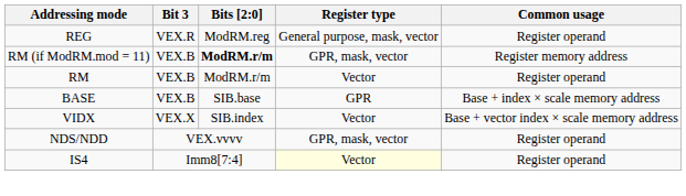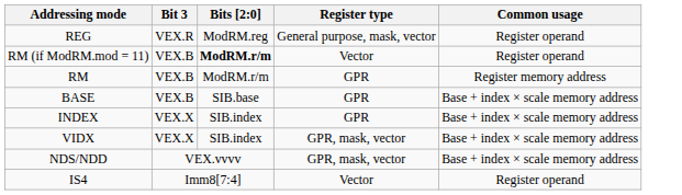RM (if ModRM.mod = 11) | Register type: GPR, mask, vector -> Vector
RM (if ModRM.mod = 11) | Common usage: Register memory address -> Register operand
RM | Register type: Vector -> GPR
RM | Common usage: Register operand -> Register memory address
+ row: INDEX | VEX.X | SIB.index | GPR | Base + index × scale memory address
VIDX | Register type: Vector -> GPR, mask, vector
VIDX | Common usage: Base + vector index × scale memory address -> Base + index × scale memory address
NDS/NDD | Common usage: Register operand -> Base + index × scale memory address
IS4 | Register type: lightyellow background -> no background
